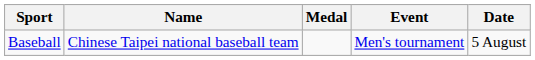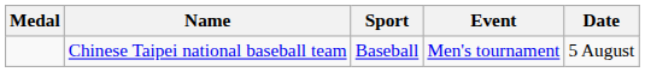columns swapped: Medal <-> Sport
